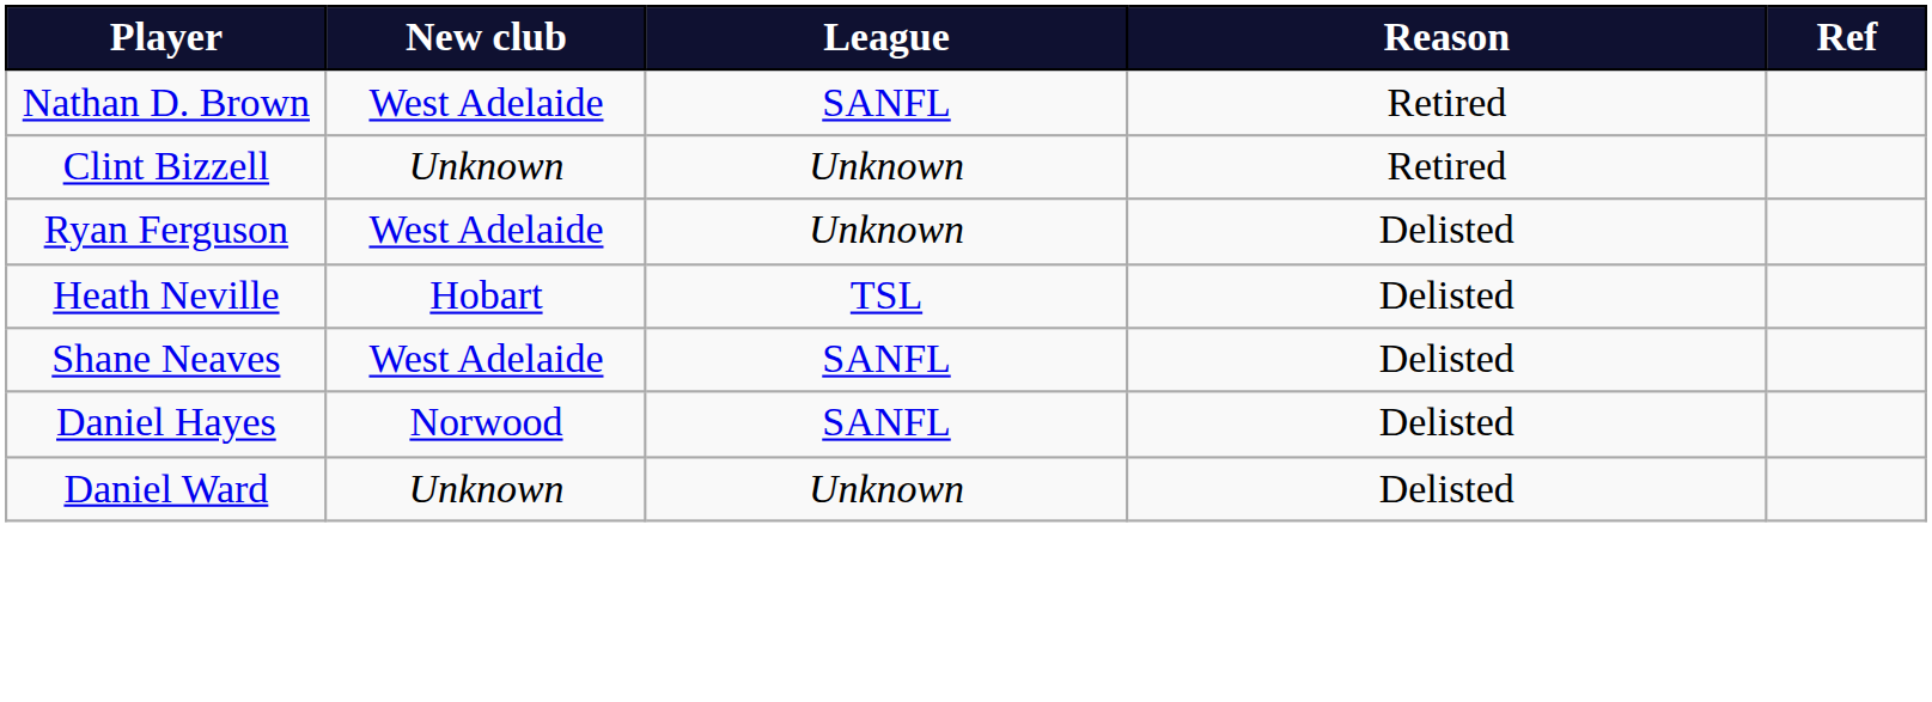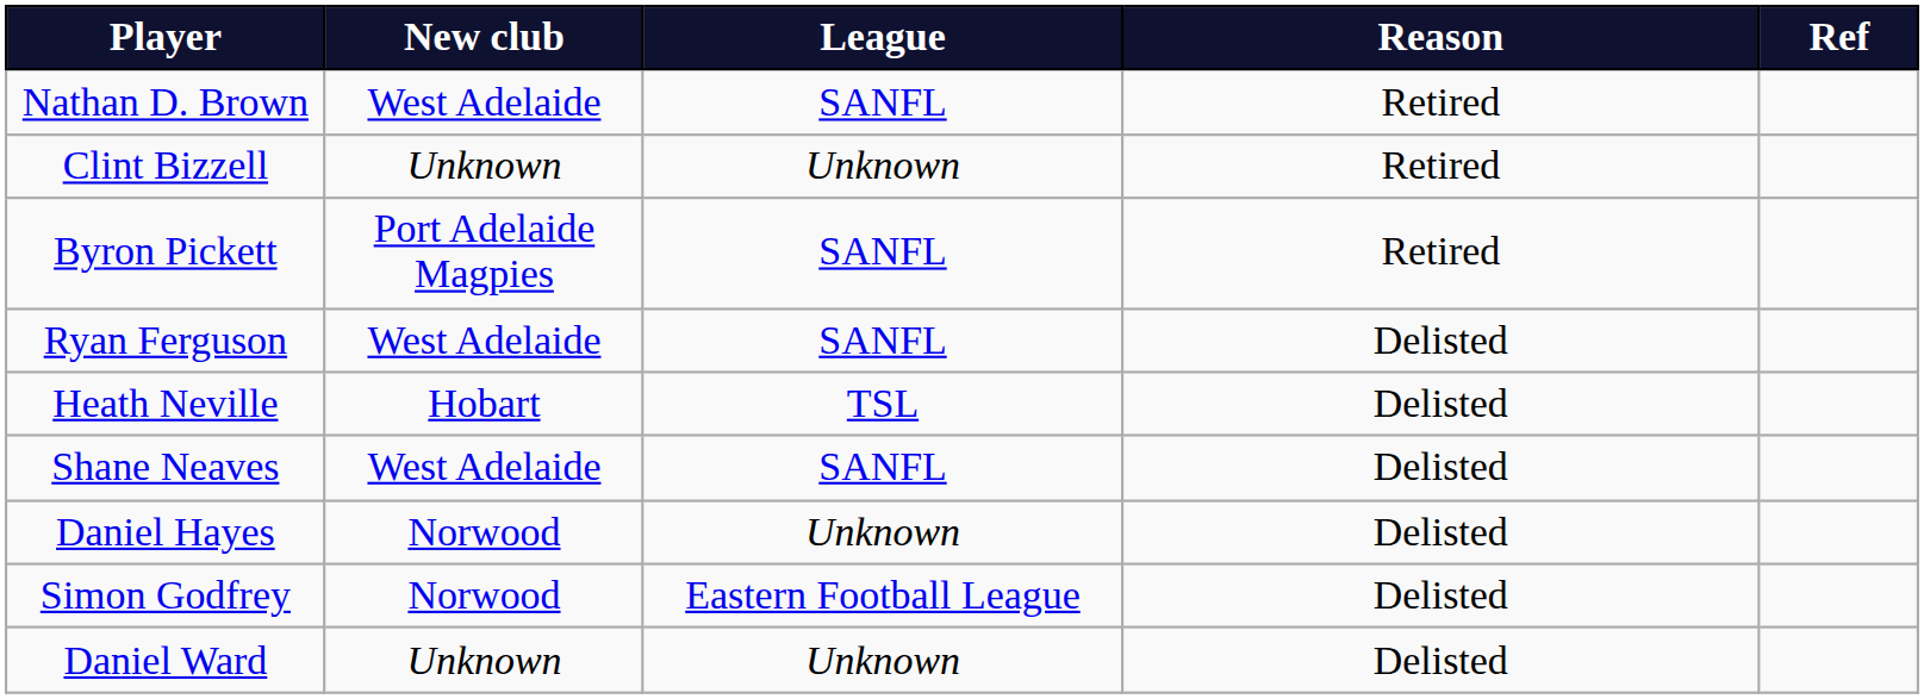+ row: Byron Pickett | Port Adelaide Magpies | SANFL | Retired
Ryan Ferguson | League: Unknown -> SANFL
Daniel Hayes | League: SANFL -> Unknown
+ row: Simon Godfrey | Norwood | Eastern Football League | Delisted
